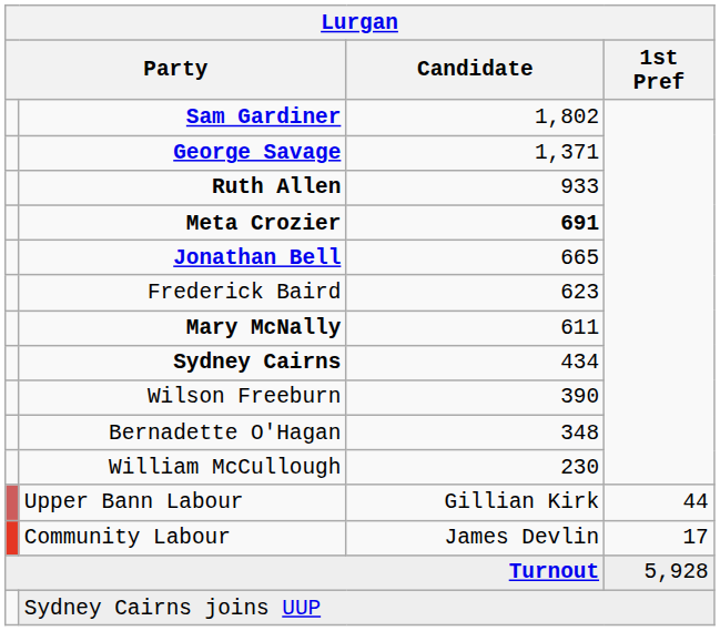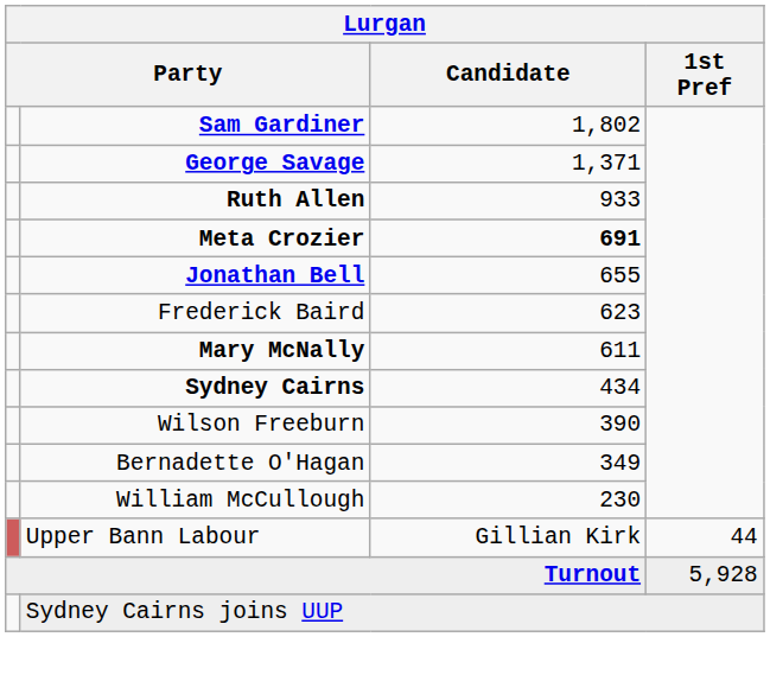Jonathan Bell | Candidate: 665 -> 655
Bernadette O'Hagan | Candidate: 348 -> 349
- row: Community Labour | James Devlin | 17
